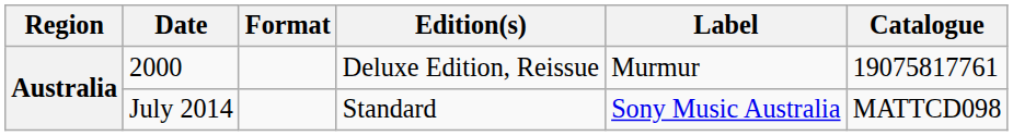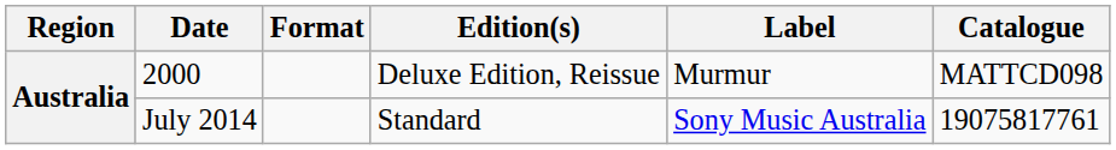2000 | Catalogue: 19075817761 -> MATTCD098
July 2014 | Catalogue: MATTCD098 -> 19075817761
